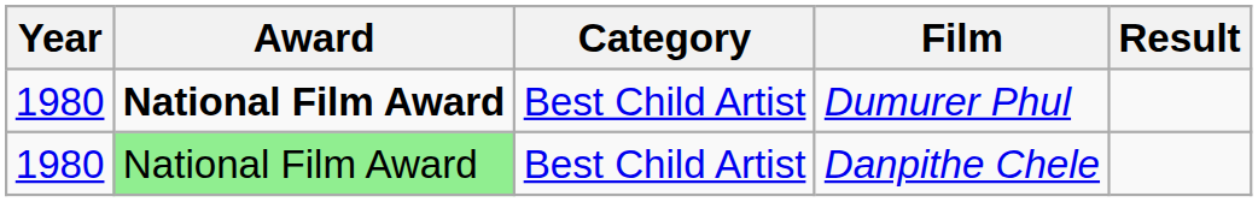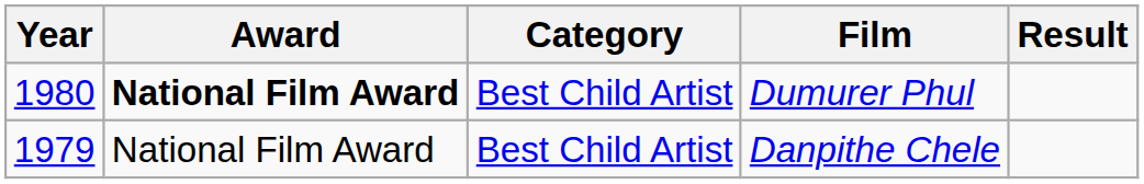Danpithe Chele | Year: 1980 -> 1979
Danpithe Chele | Award: lightgreen background -> no background
